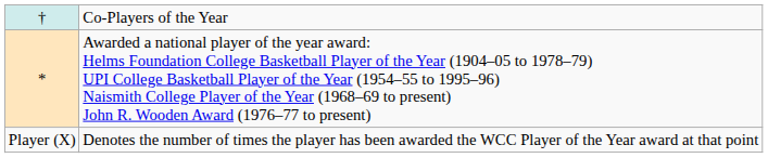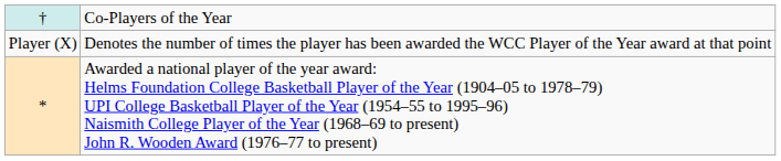rows swapped: * <-> Player (X)
